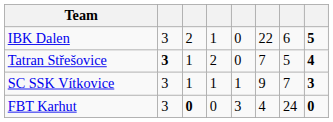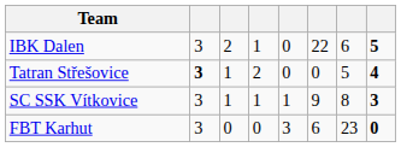Tatran Střešovice | column 6: 7 -> 0
SC SSK Vítkovice | column 7: 7 -> 8
FBT Karhut | column 3: bold -> normal
FBT Karhut | column 6: 4 -> 6
FBT Karhut | column 7: 24 -> 23
